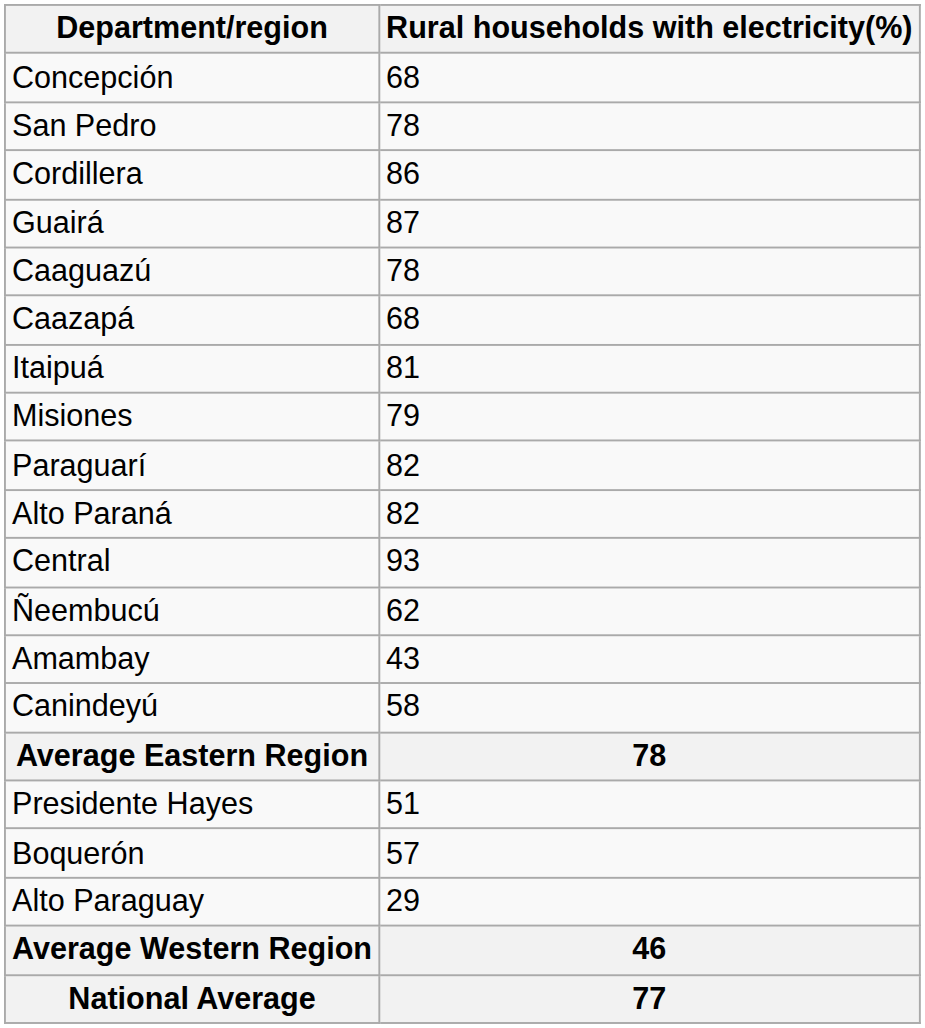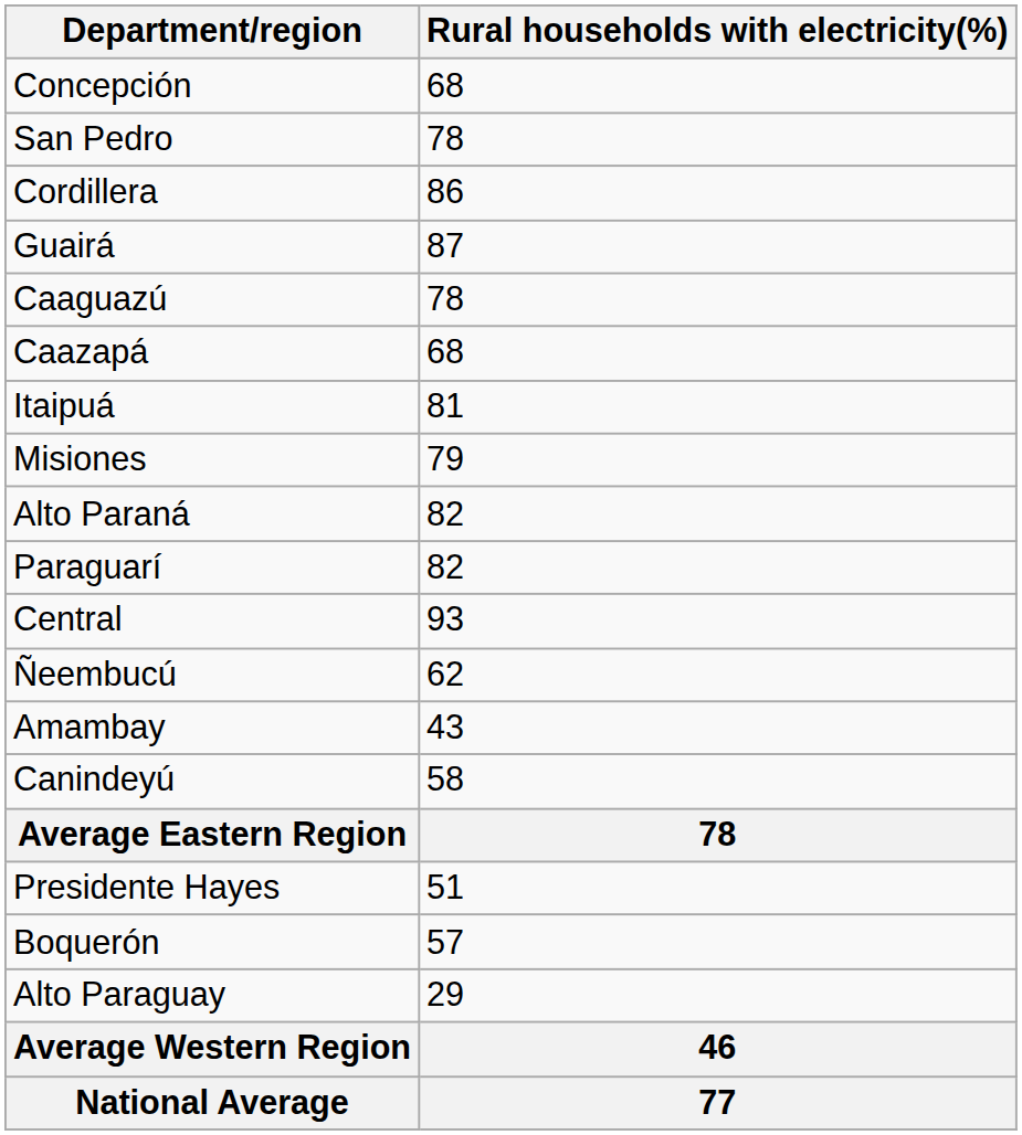rows swapped: Paraguarí <-> Alto Paraná
